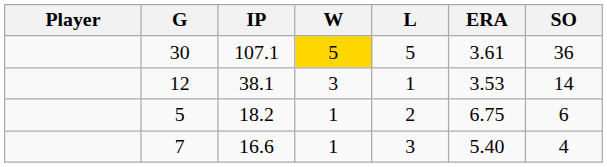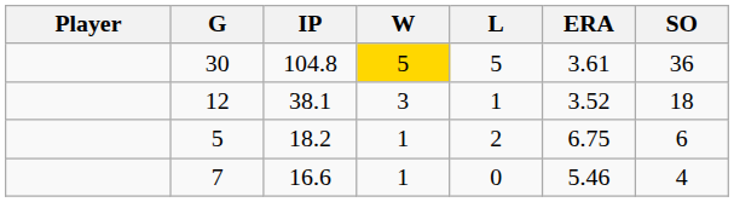30 | IP: 107.1 -> 104.8
12 | ERA: 3.53 -> 3.52
12 | SO: 14 -> 18
7 | L: 3 -> 0
7 | ERA: 5.40 -> 5.46
